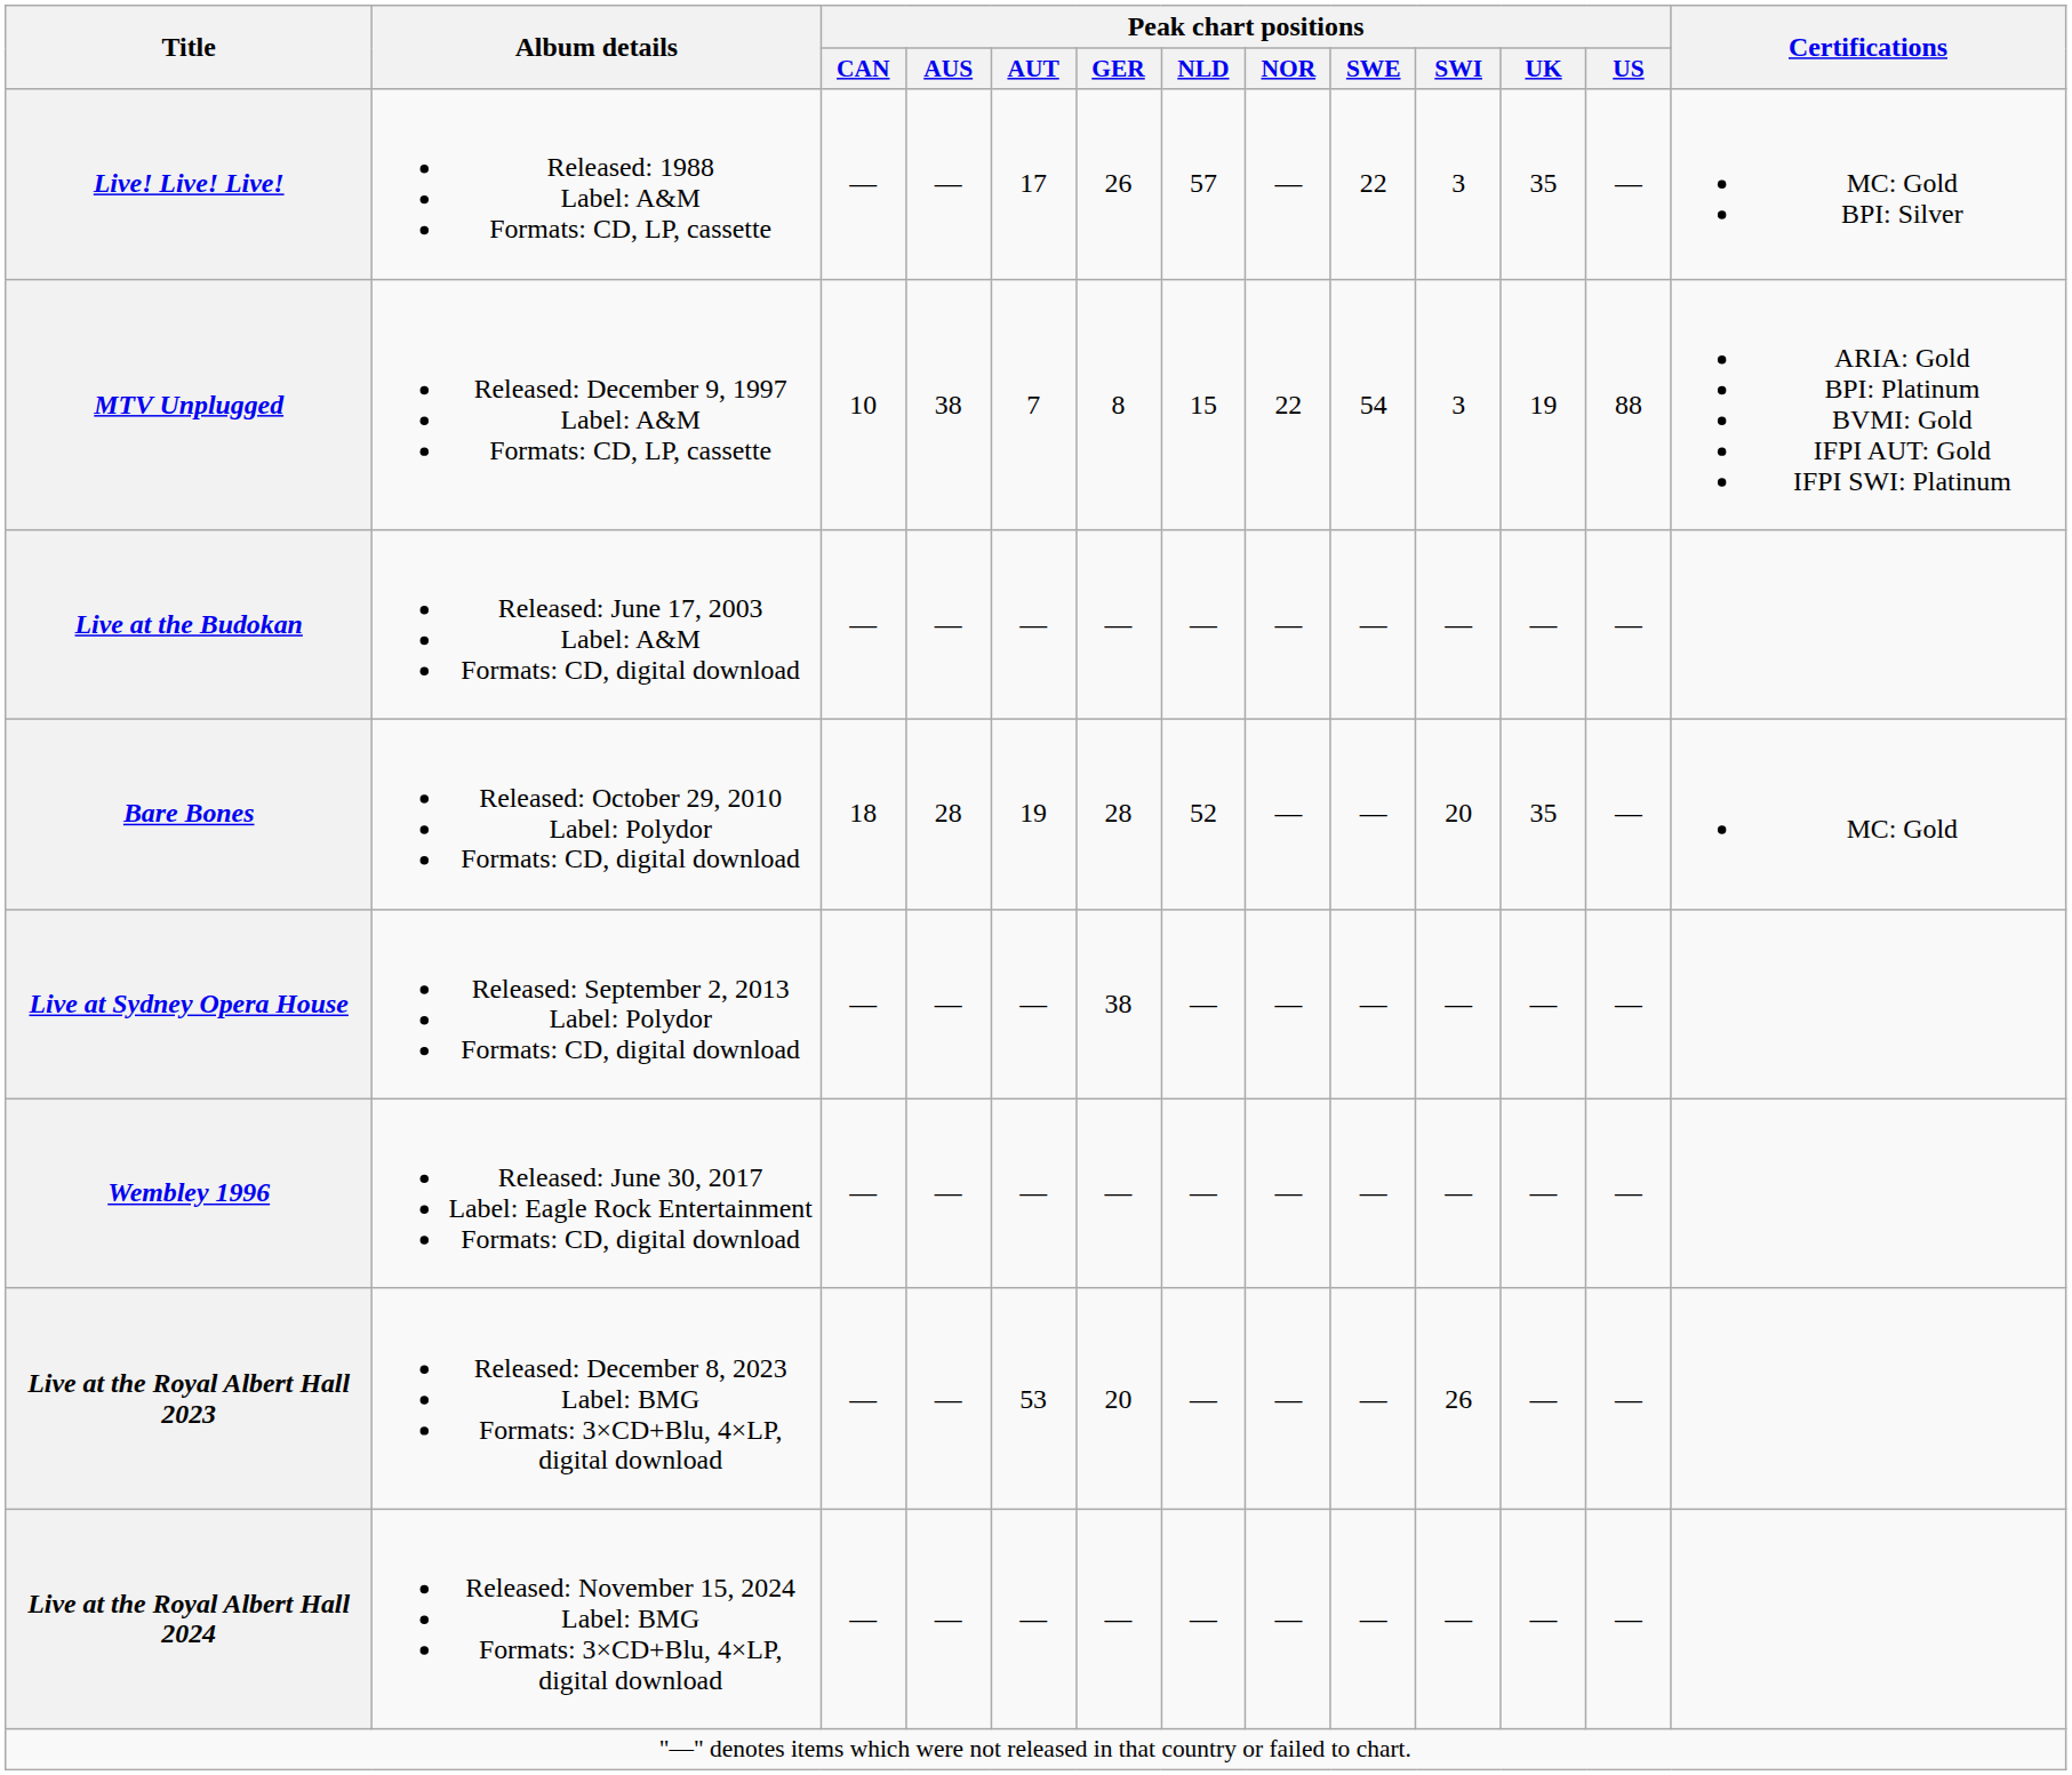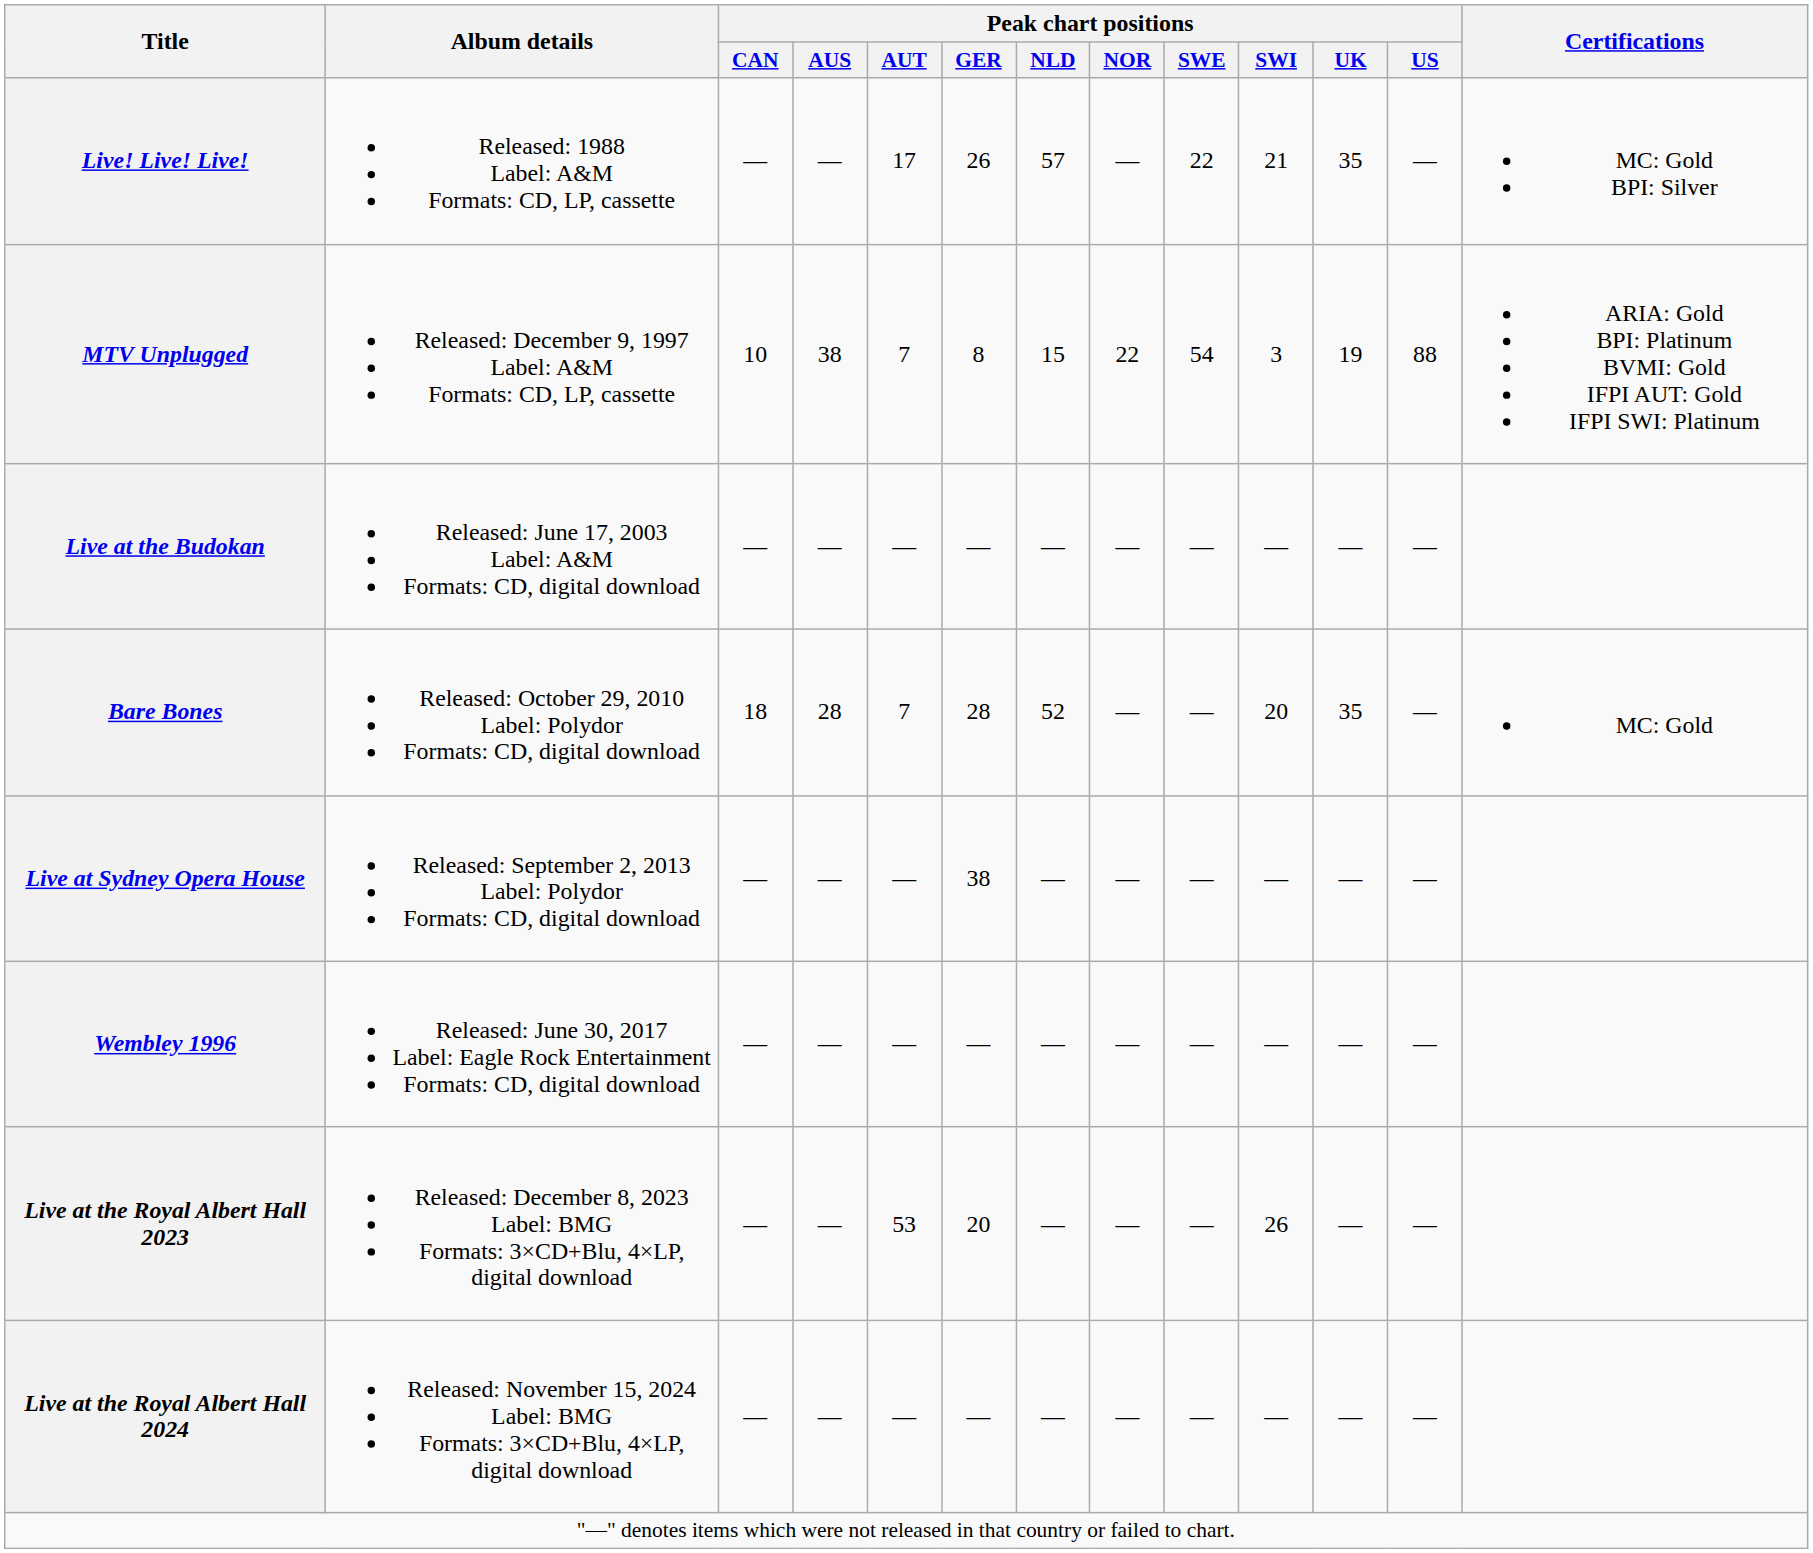Live! Live! Live! | Peak chart positions / SWI: 3 -> 21
Bare Bones | Peak chart positions / AUT: 19 -> 7
